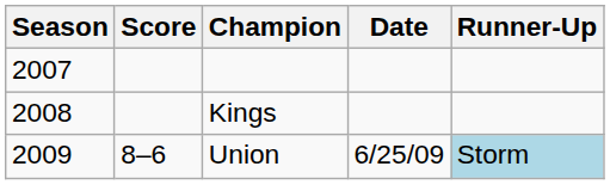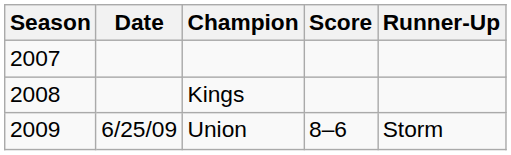columns swapped: Date <-> Score
Union | Runner-Up: lightblue background -> no background
